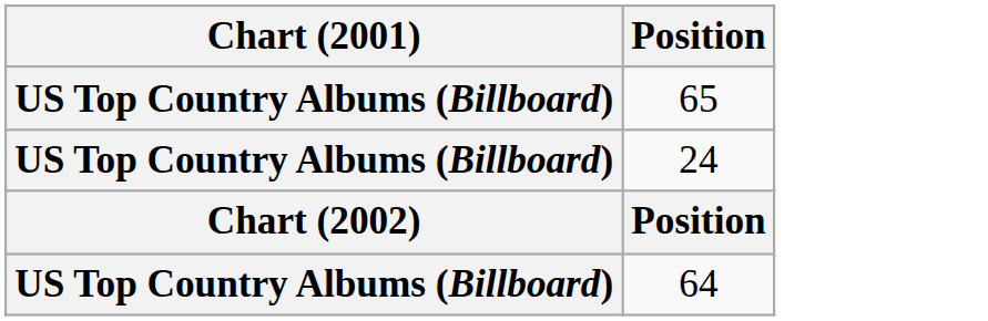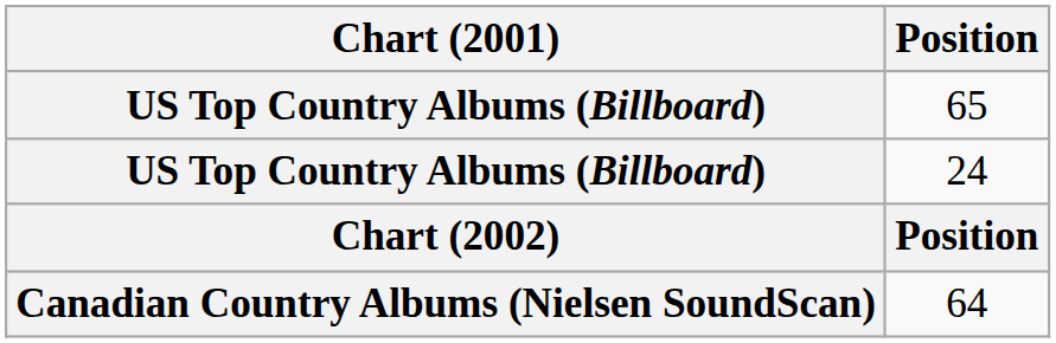64 | Chart (2001): US Top Country Albums (Billboard) -> Canadian Country Albums (Nielsen SoundScan)
